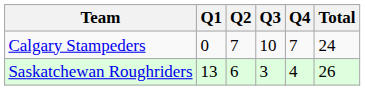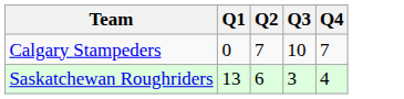- column: Total | 24 | 26
